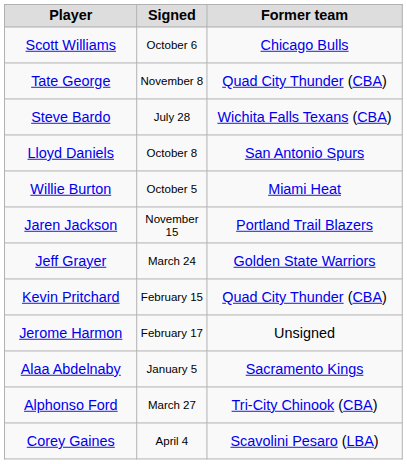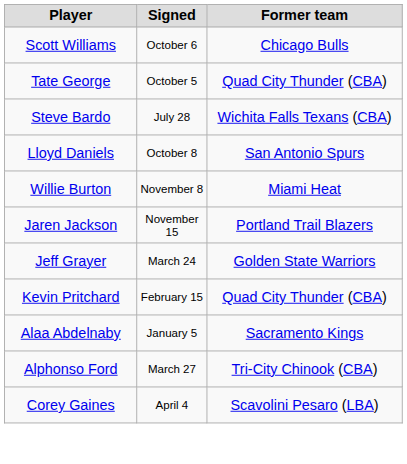Tate George | Signed: November 8 -> October 5
Willie Burton | Signed: October 5 -> November 8
- row: Jerome Harmon | February 17 | Unsigned
